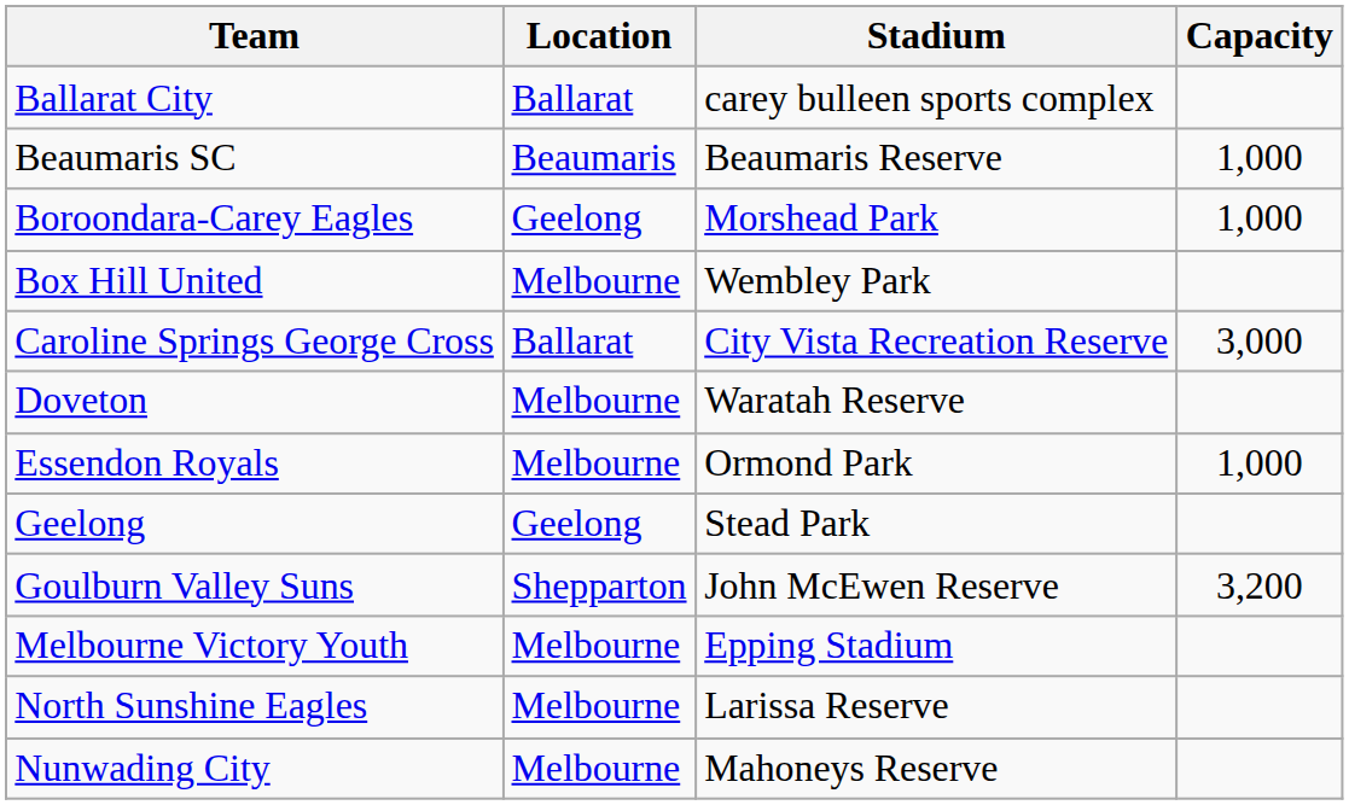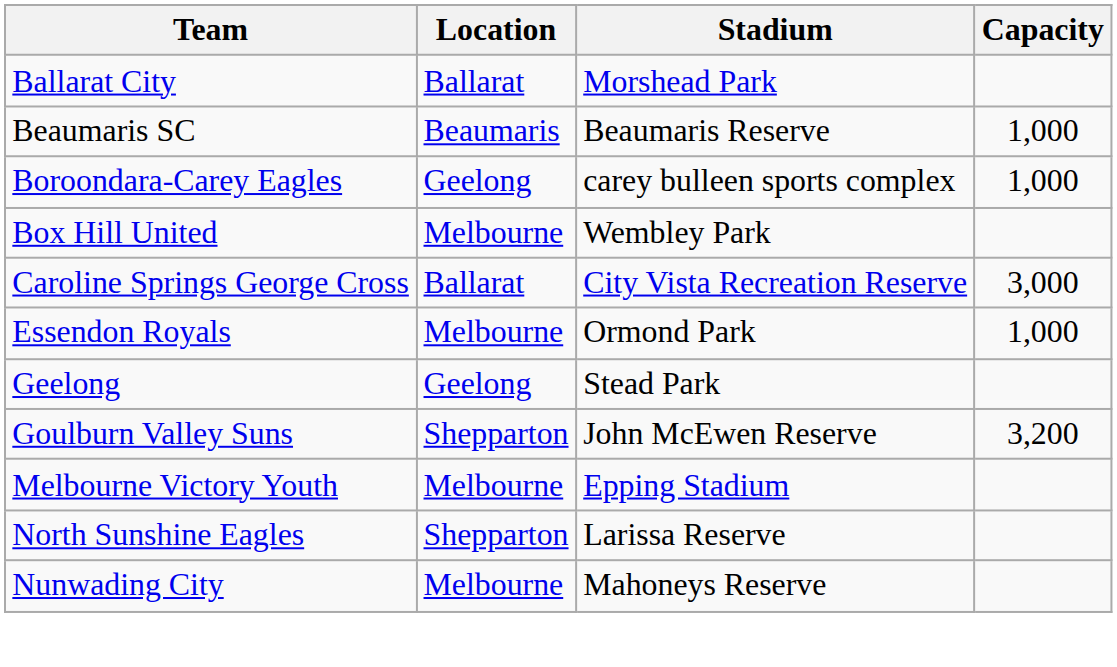Ballarat City | Stadium: carey bulleen sports complex -> Morshead Park
Boroondara-Carey Eagles | Stadium: Morshead Park -> carey bulleen sports complex
- row: Doveton | Melbourne | Waratah Reserve
North Sunshine Eagles | Location: Melbourne -> Shepparton
